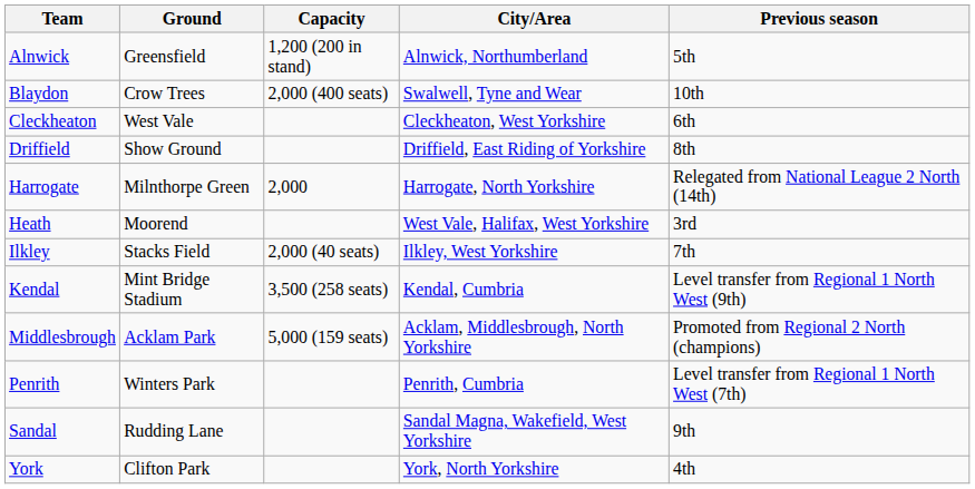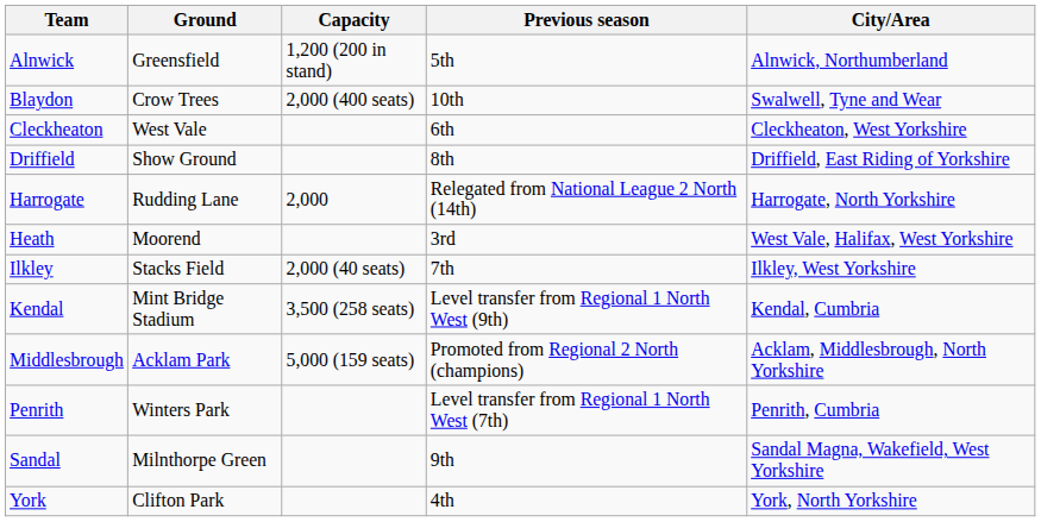columns swapped: City/Area <-> Previous season
Harrogate | Ground: Milnthorpe Green -> Rudding Lane
Sandal | Ground: Rudding Lane -> Milnthorpe Green
